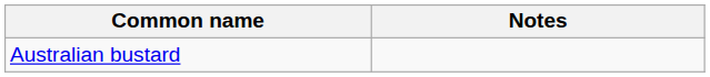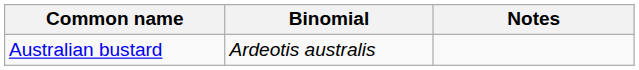+ column: Binomial | Ardeotis australis
